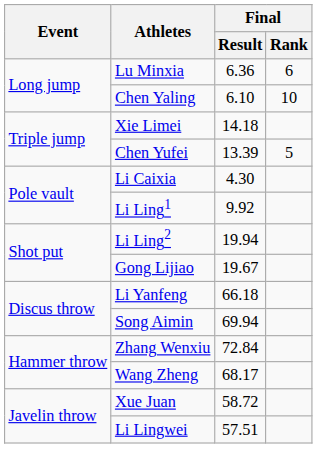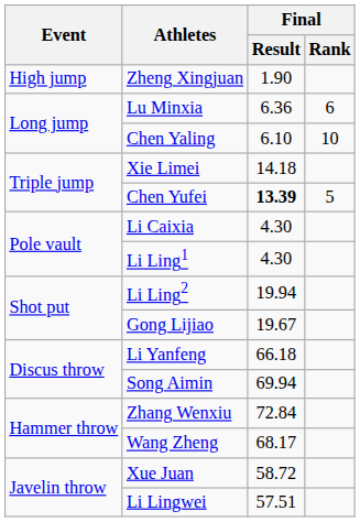+ row: High jump | Zheng Xingjuan | 1.90
Chen Yufei | Final / Result: normal -> bold
Li Ling1 | Final / Result: 9.92 -> 4.30
